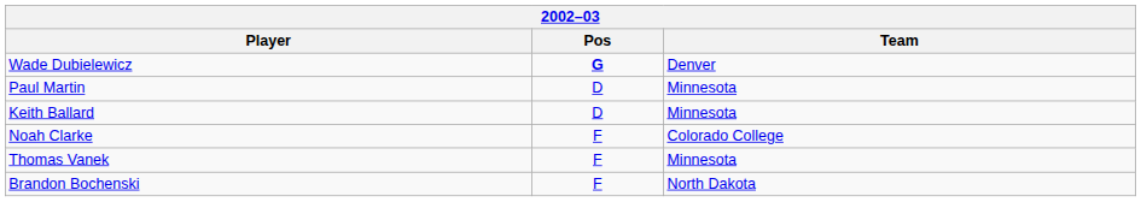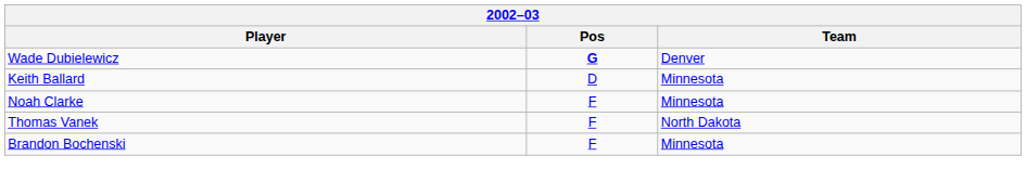- row: Paul Martin | D | Minnesota
Noah Clarke | Team: Colorado College -> Minnesota
Thomas Vanek | Team: Minnesota -> North Dakota
Brandon Bochenski | Team: North Dakota -> Minnesota
